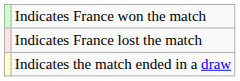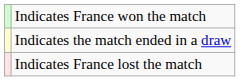rows swapped: Indicates the match ended in a draw <-> Indicates France lost the match
